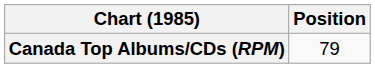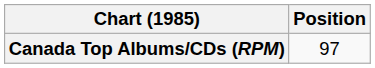Canada Top Albums/CDs (RPM) | Position: 79 -> 97
